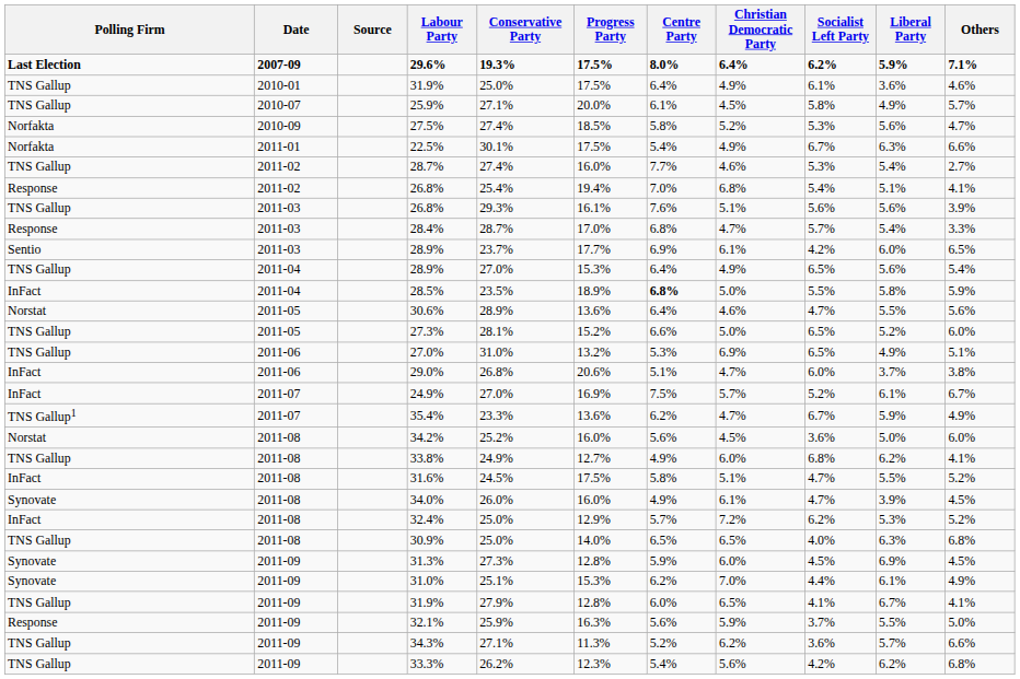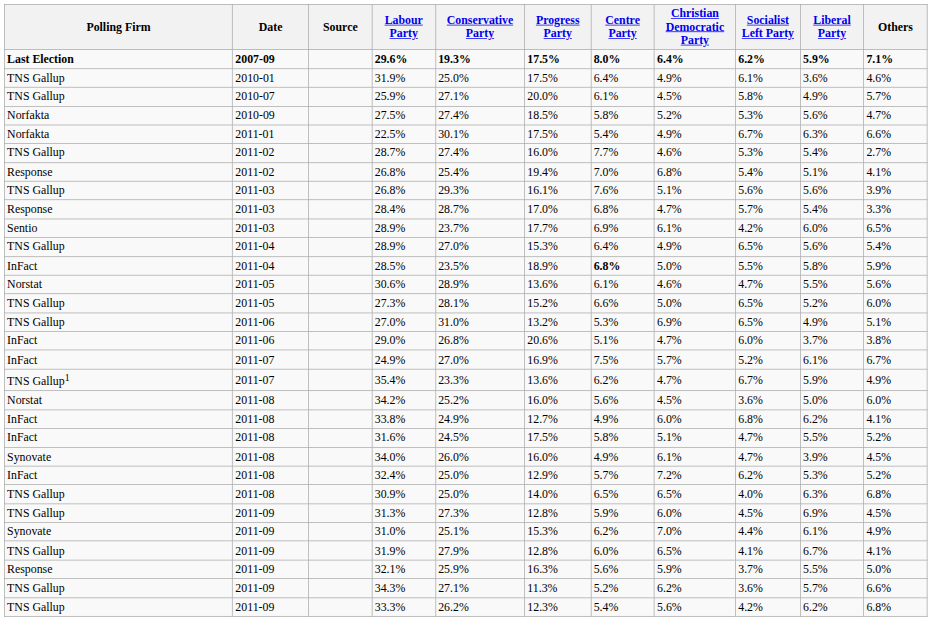30.6% | Centre Party: 6.4% -> 6.1%
33.8% | Polling Firm: TNS Gallup -> InFact
31.3% | Polling Firm: Synovate -> TNS Gallup
